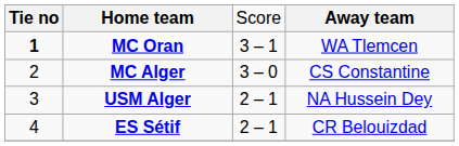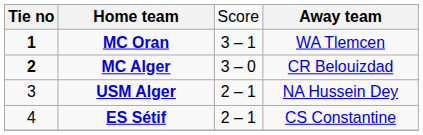MC Alger | column 1: normal -> bold
MC Alger | column 4: CS Constantine -> CR Belouizdad
ES Sétif | column 4: CR Belouizdad -> CS Constantine
